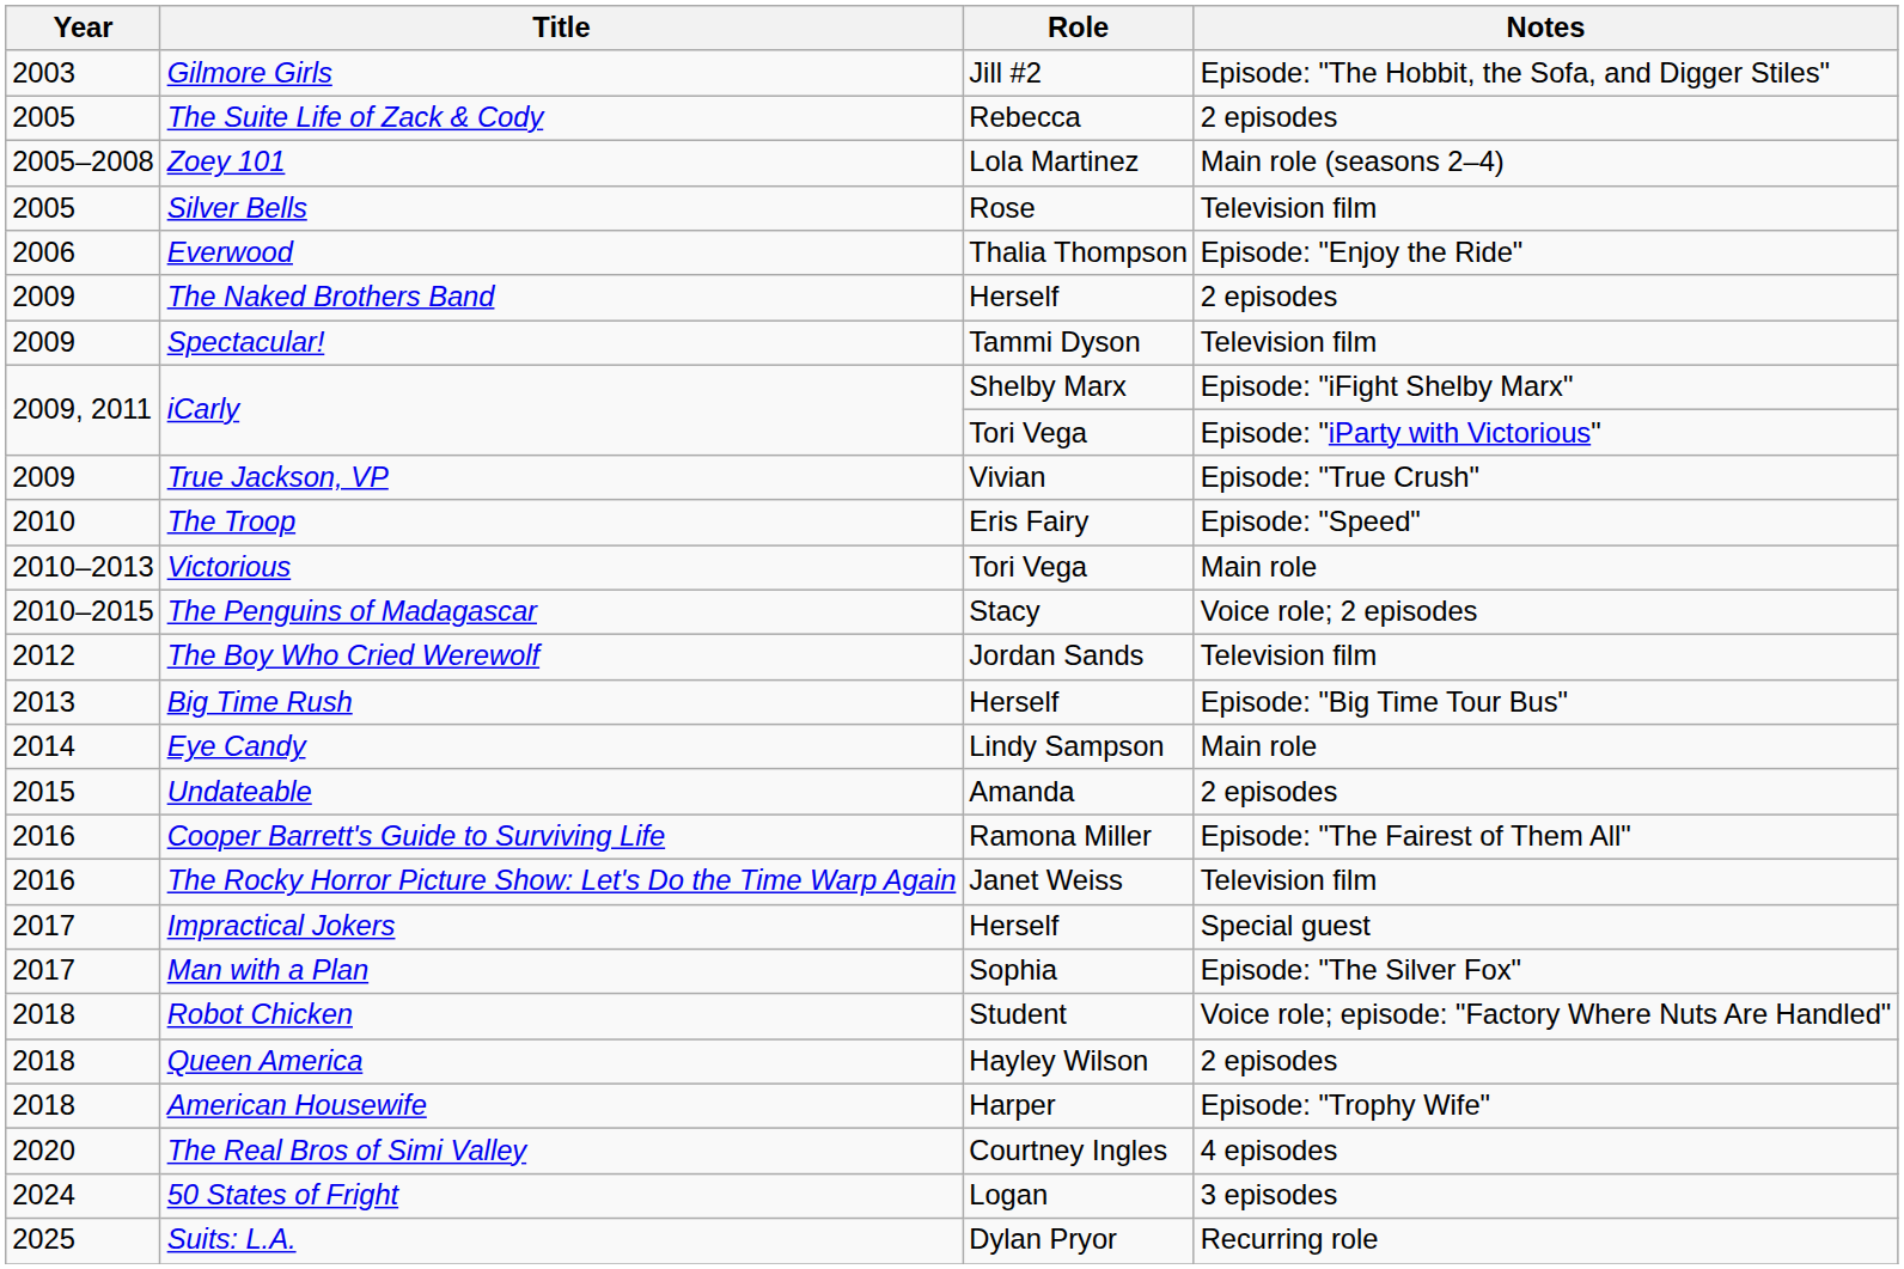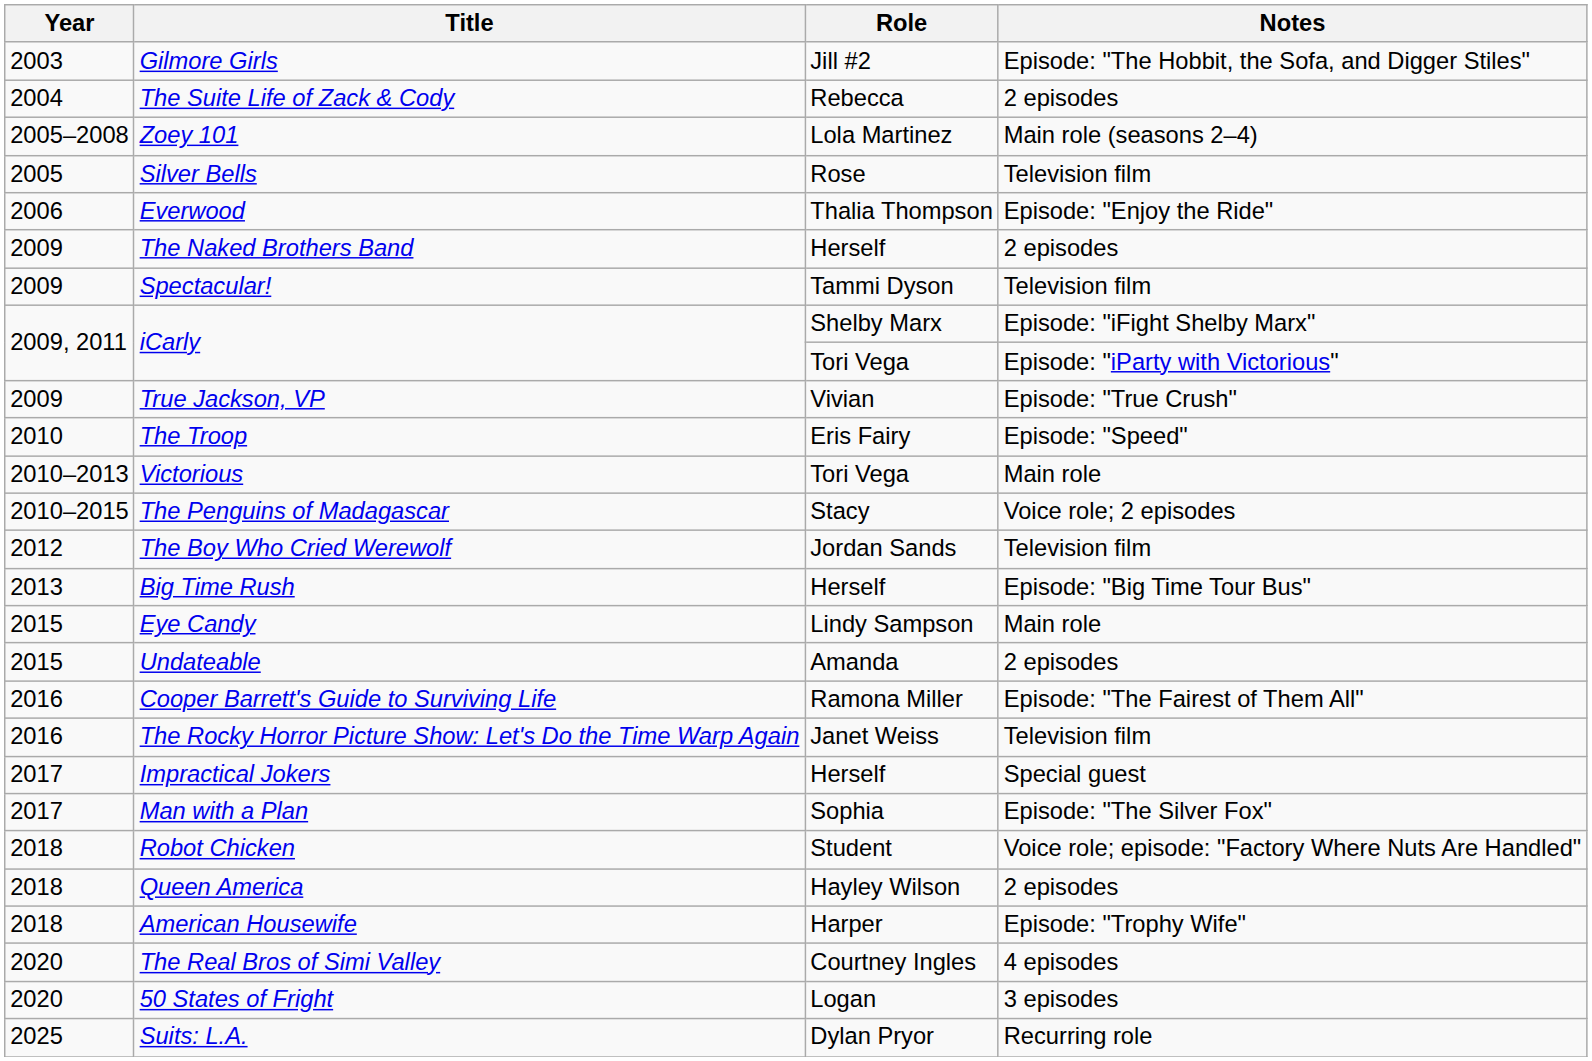The Suite Life of Zack & Cody | Year: 2005 -> 2004
Eye Candy | Year: 2014 -> 2015
50 States of Fright | Year: 2024 -> 2020
